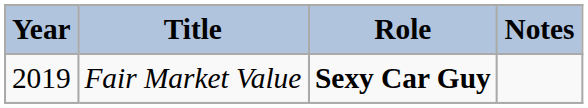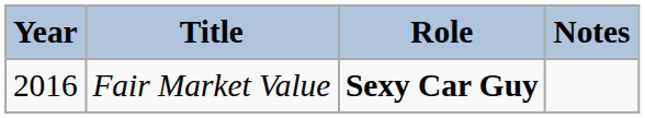Fair Market Value | Year: 2019 -> 2016
